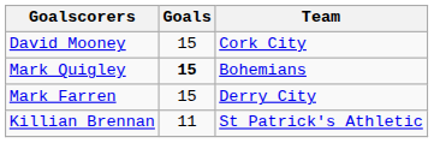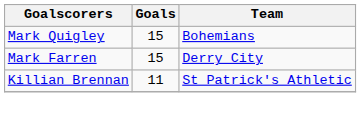- row: David Mooney | 15 | Cork City
Mark Quigley | Goals: bold -> normal
